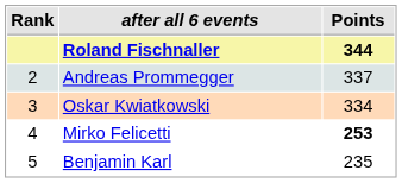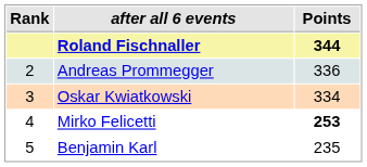Andreas Prommegger | Points: 337 -> 336
